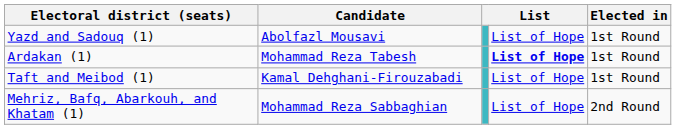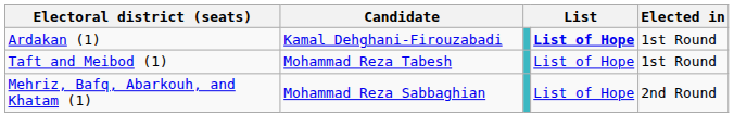- row: Yazd and Sadouq (1) | Abolfazl Mousavi | List of Hope | 1st Round
Ardakan (1) | Candidate: Mohammad Reza Tabesh -> Kamal Dehghani-Firouzabadi
Taft and Meibod (1) | Candidate: Kamal Dehghani-Firouzabadi -> Mohammad Reza Tabesh
